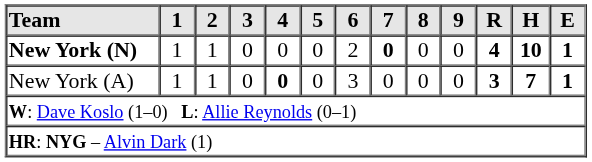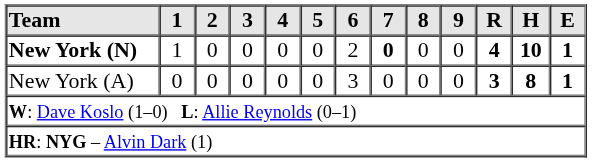New York (N) | 2: 1 -> 0
New York (A) | 1: 1 -> 0
New York (A) | 2: 1 -> 0
New York (A) | 4: bold -> normal
New York (A) | H: 7 -> 8
